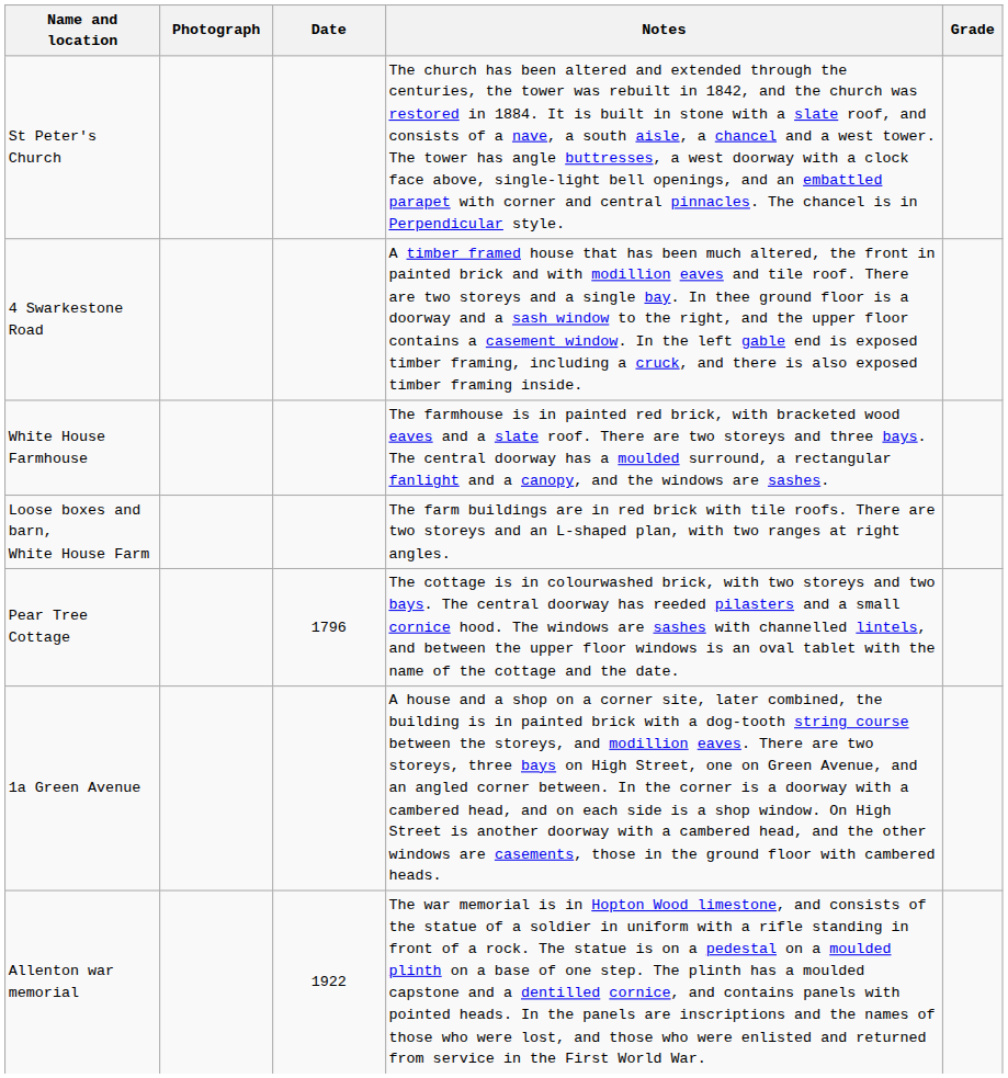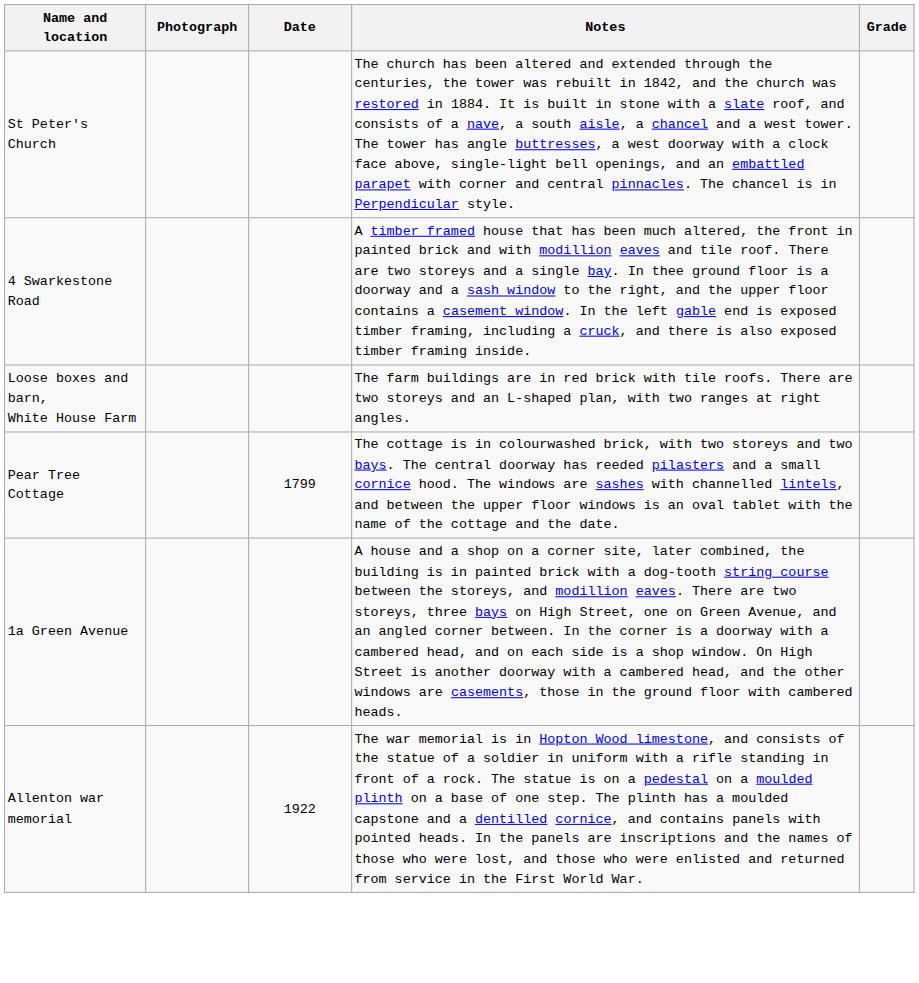- row: White House Farmhouse | The farmhouse is in painted red brick, with bracketed wood eaves and a slate roof. There are two storeys and three bays. The central doorway has a moulded surround, a rectangular fanlight and a canopy, and the windows are sashes.
Pear Tree Cottage | Date: 1796 -> 1799
